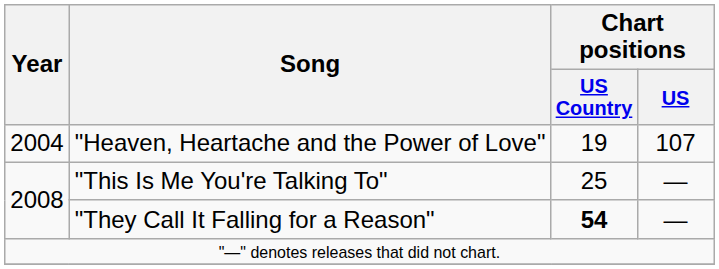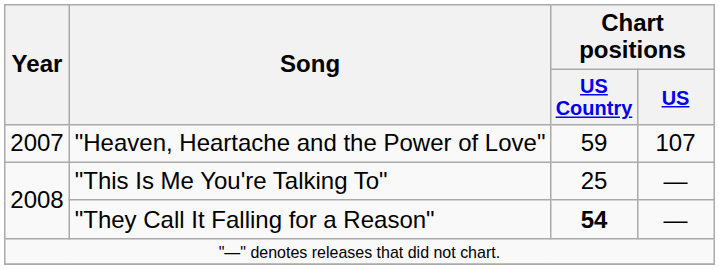"Heaven, Heartache and the Power of Love" | Year: 2004 -> 2007
"Heaven, Heartache and the Power of Love" | Chart positions / US Country: 19 -> 59
